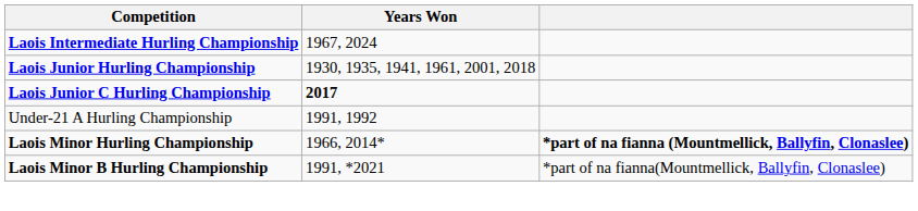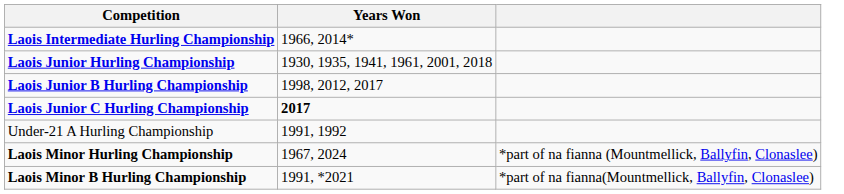Laois Intermediate Hurling Championship | Years Won: 1967, 2024 -> 1966, 2014*
+ row: Laois Junior B Hurling Championship | 1998, 2012, 2017
Laois Minor Hurling Championship | Years Won: 1966, 2014* -> 1967, 2024
Laois Minor Hurling Championship | column 3: bold -> normal
